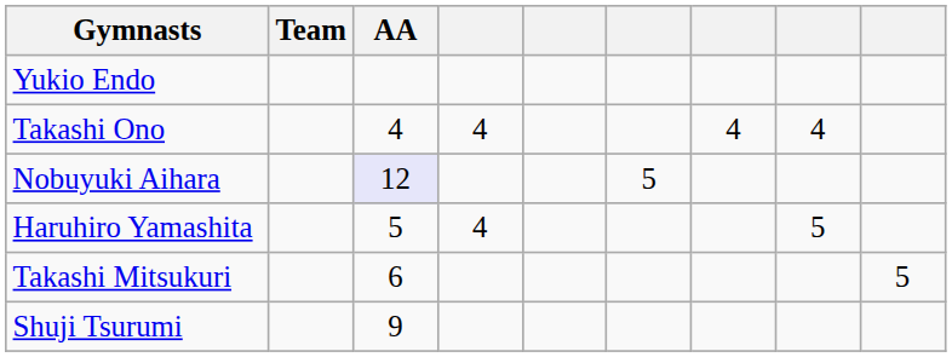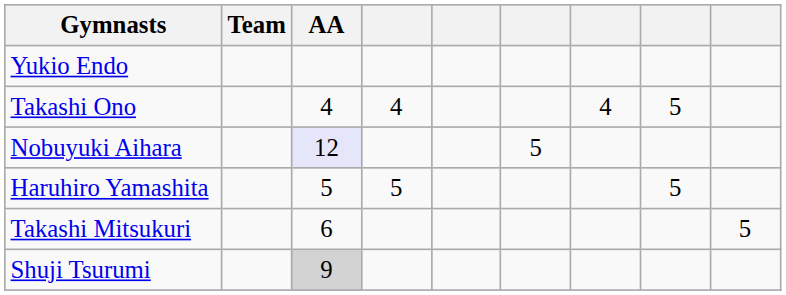Takashi Ono | column 8: 4 -> 5
Haruhiro Yamashita | column 4: 4 -> 5
Shuji Tsurumi | AA: no background -> lightgrey background
